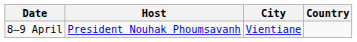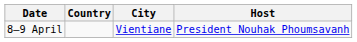columns swapped: Country <-> Host
